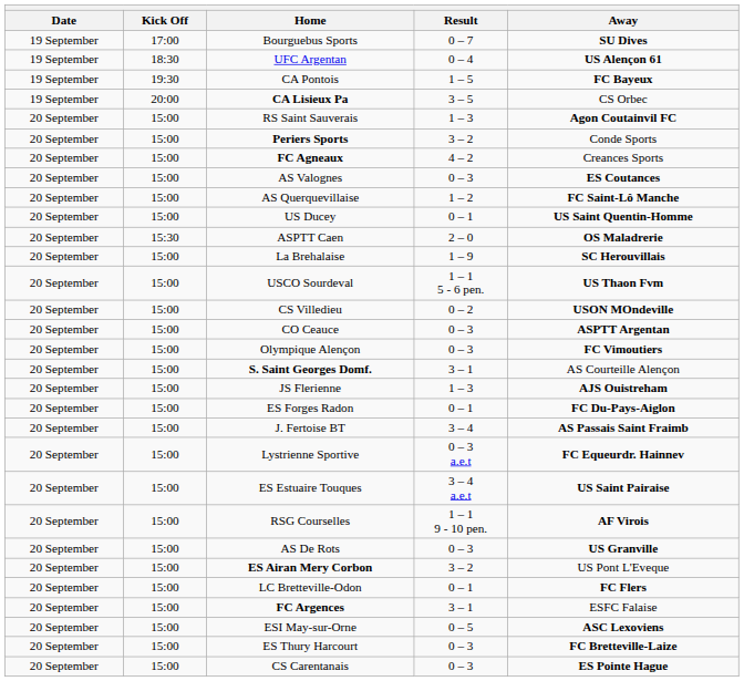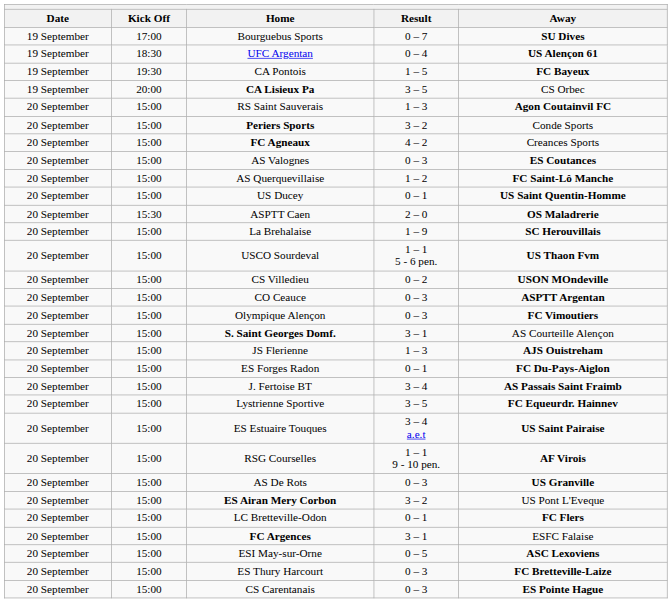Lystrienne Sportive | Result: 0 – 3 a.e.t -> 3 – 5
